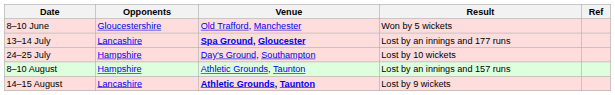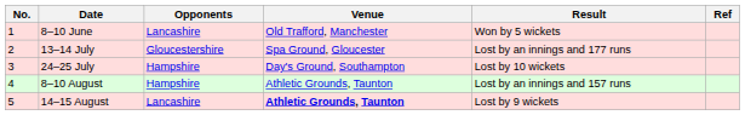+ column: No. | 1 | 2 | 3 | 4 | 5
8–10 June | Opponents: Gloucestershire -> Lancashire
13–14 July | Opponents: Lancashire -> Gloucestershire
13–14 July | Venue: bold -> normal
